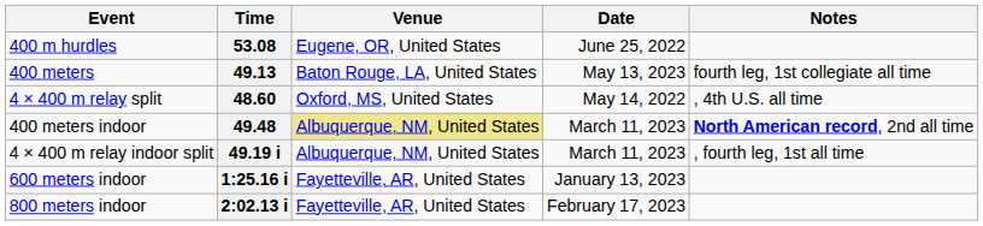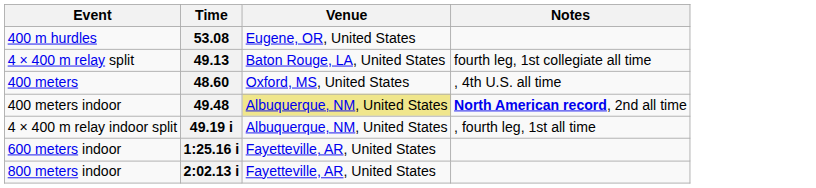- column: Date | June 25, 2022 | May 13, 2023 | May 14, 2022 | March 11, 2023 | March 11, 2023 | January 13, 2023 | February 17, 2023
49.13 | Event: 400 meters -> 4 × 400 m relay split
48.60 | Event: 4 × 400 m relay split -> 400 meters
